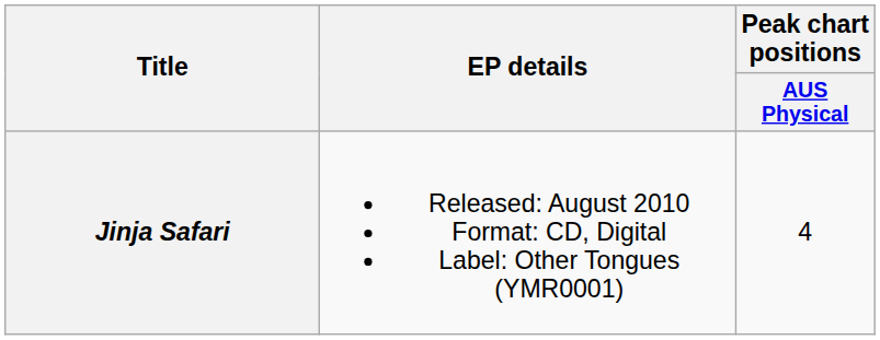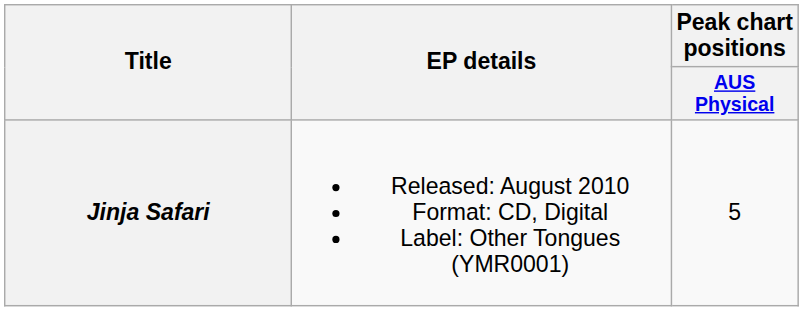Jinja Safari | Peak chart positions / AUS Physical: 4 -> 5
